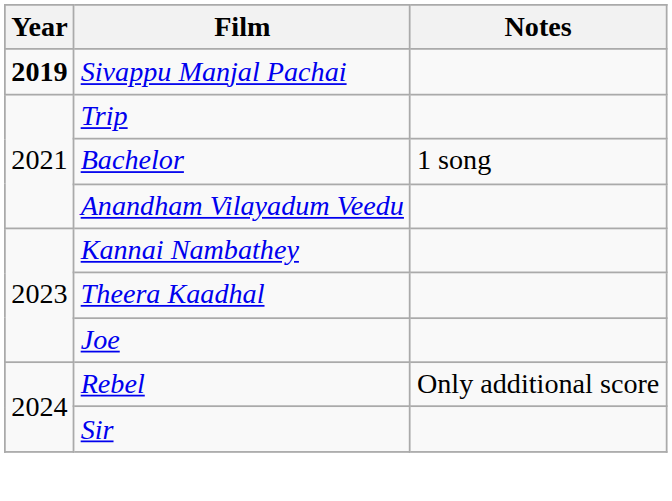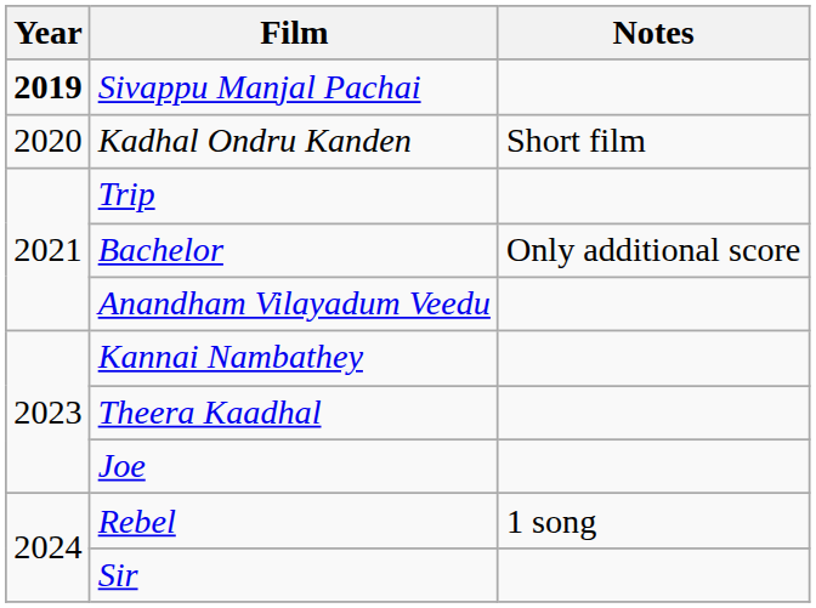+ row: 2020 | Kadhal Ondru Kanden | Short film
Bachelor | Notes: 1 song -> Only additional score
Rebel | Notes: Only additional score -> 1 song
